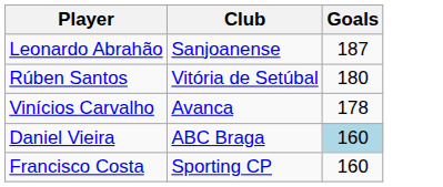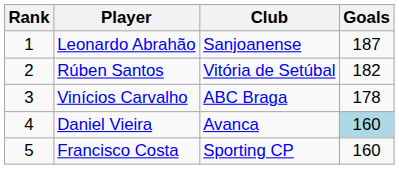+ column: Rank | 1 | 2 | 3 | 4 | 5
Rúben Santos | Goals: 180 -> 182
Vinícios Carvalho | Club: Avanca -> ABC Braga
Daniel Vieira | Club: ABC Braga -> Avanca
